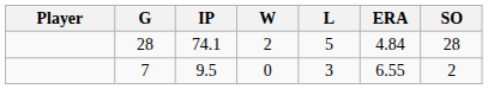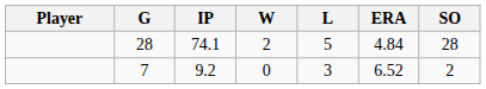7 | IP: 9.5 -> 9.2
7 | ERA: 6.55 -> 6.52
